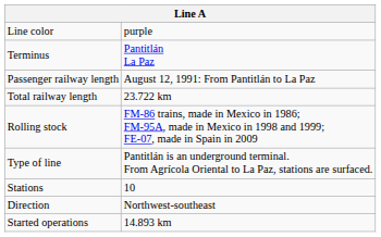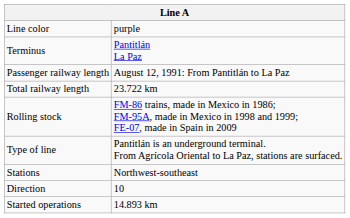Stations | column 2: 10 -> Northwest-southeast
Direction | column 2: Northwest-southeast -> 10
